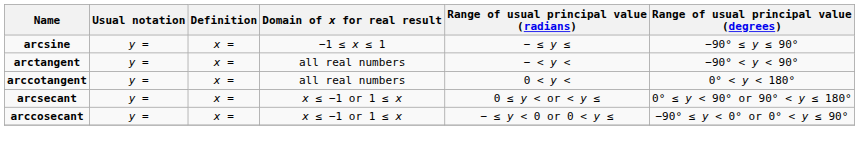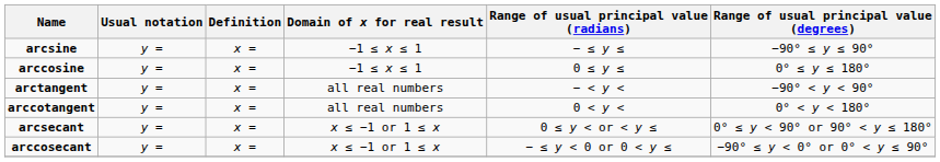+ row: arccosine | y = | x = | −1 ≤ x ≤ 1 | 0 ≤ y ≤ | 0° ≤ y ≤ 180°
